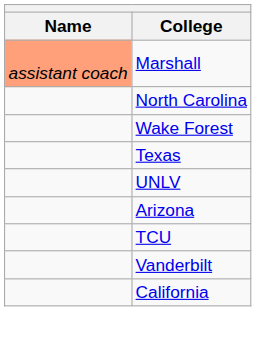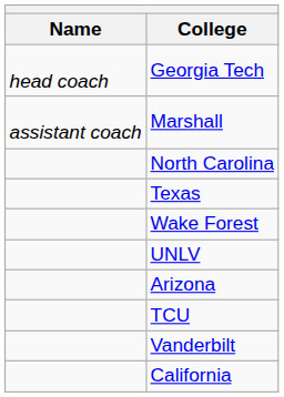+ row: head coach | Georgia Tech
Marshall | Name: lightsalmon background -> no background
rows swapped: Wake Forest <-> Texas
